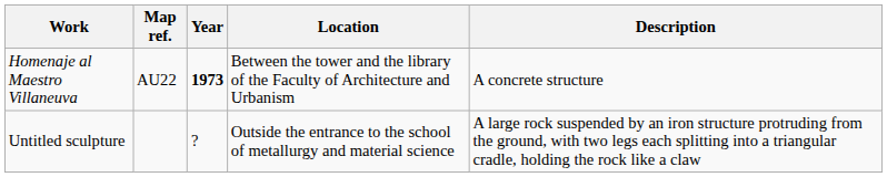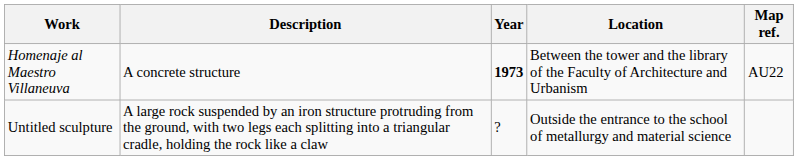columns swapped: Description <-> Map ref.
